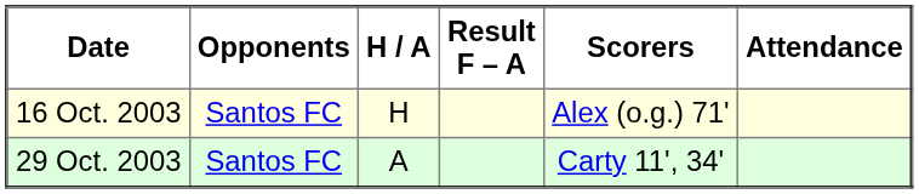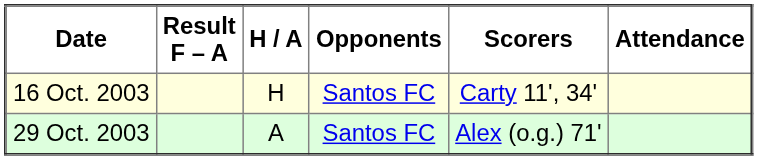columns swapped: Opponents <-> Result F – A
16 Oct. 2003 | Scorers: Alex (o.g.) 71' -> Carty 11', 34'
29 Oct. 2003 | Scorers: Carty 11', 34' -> Alex (o.g.) 71'
